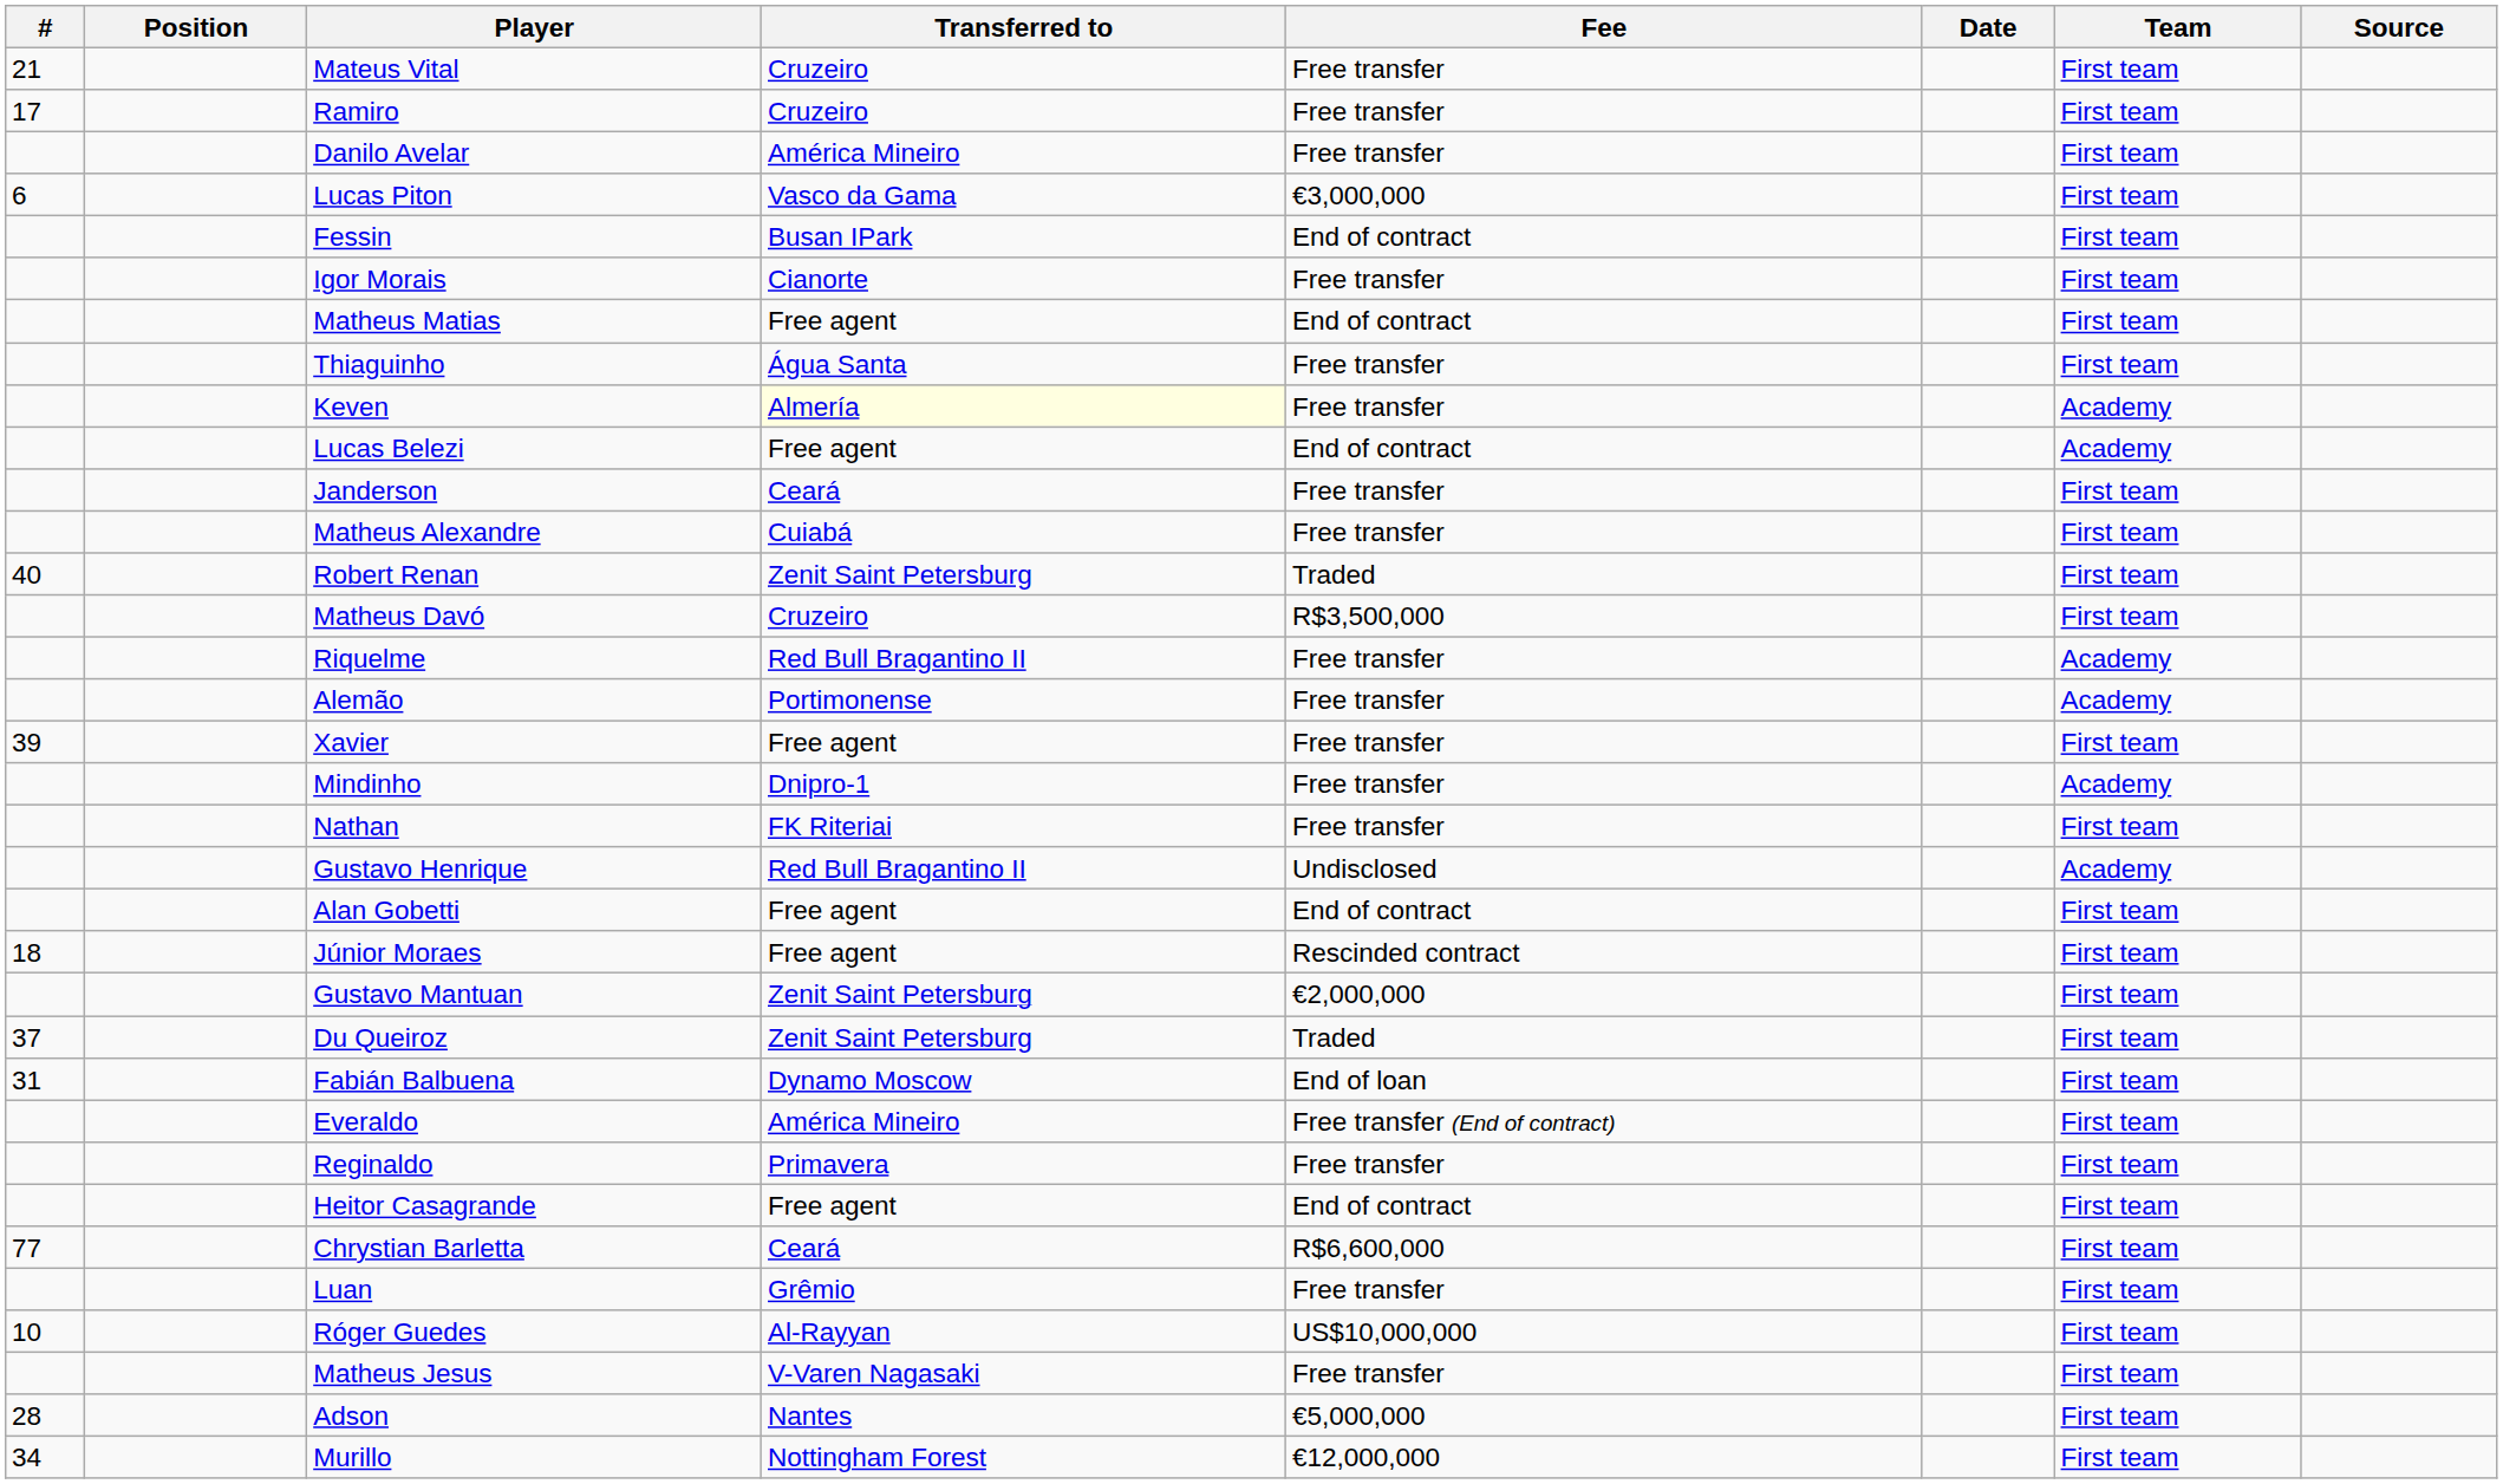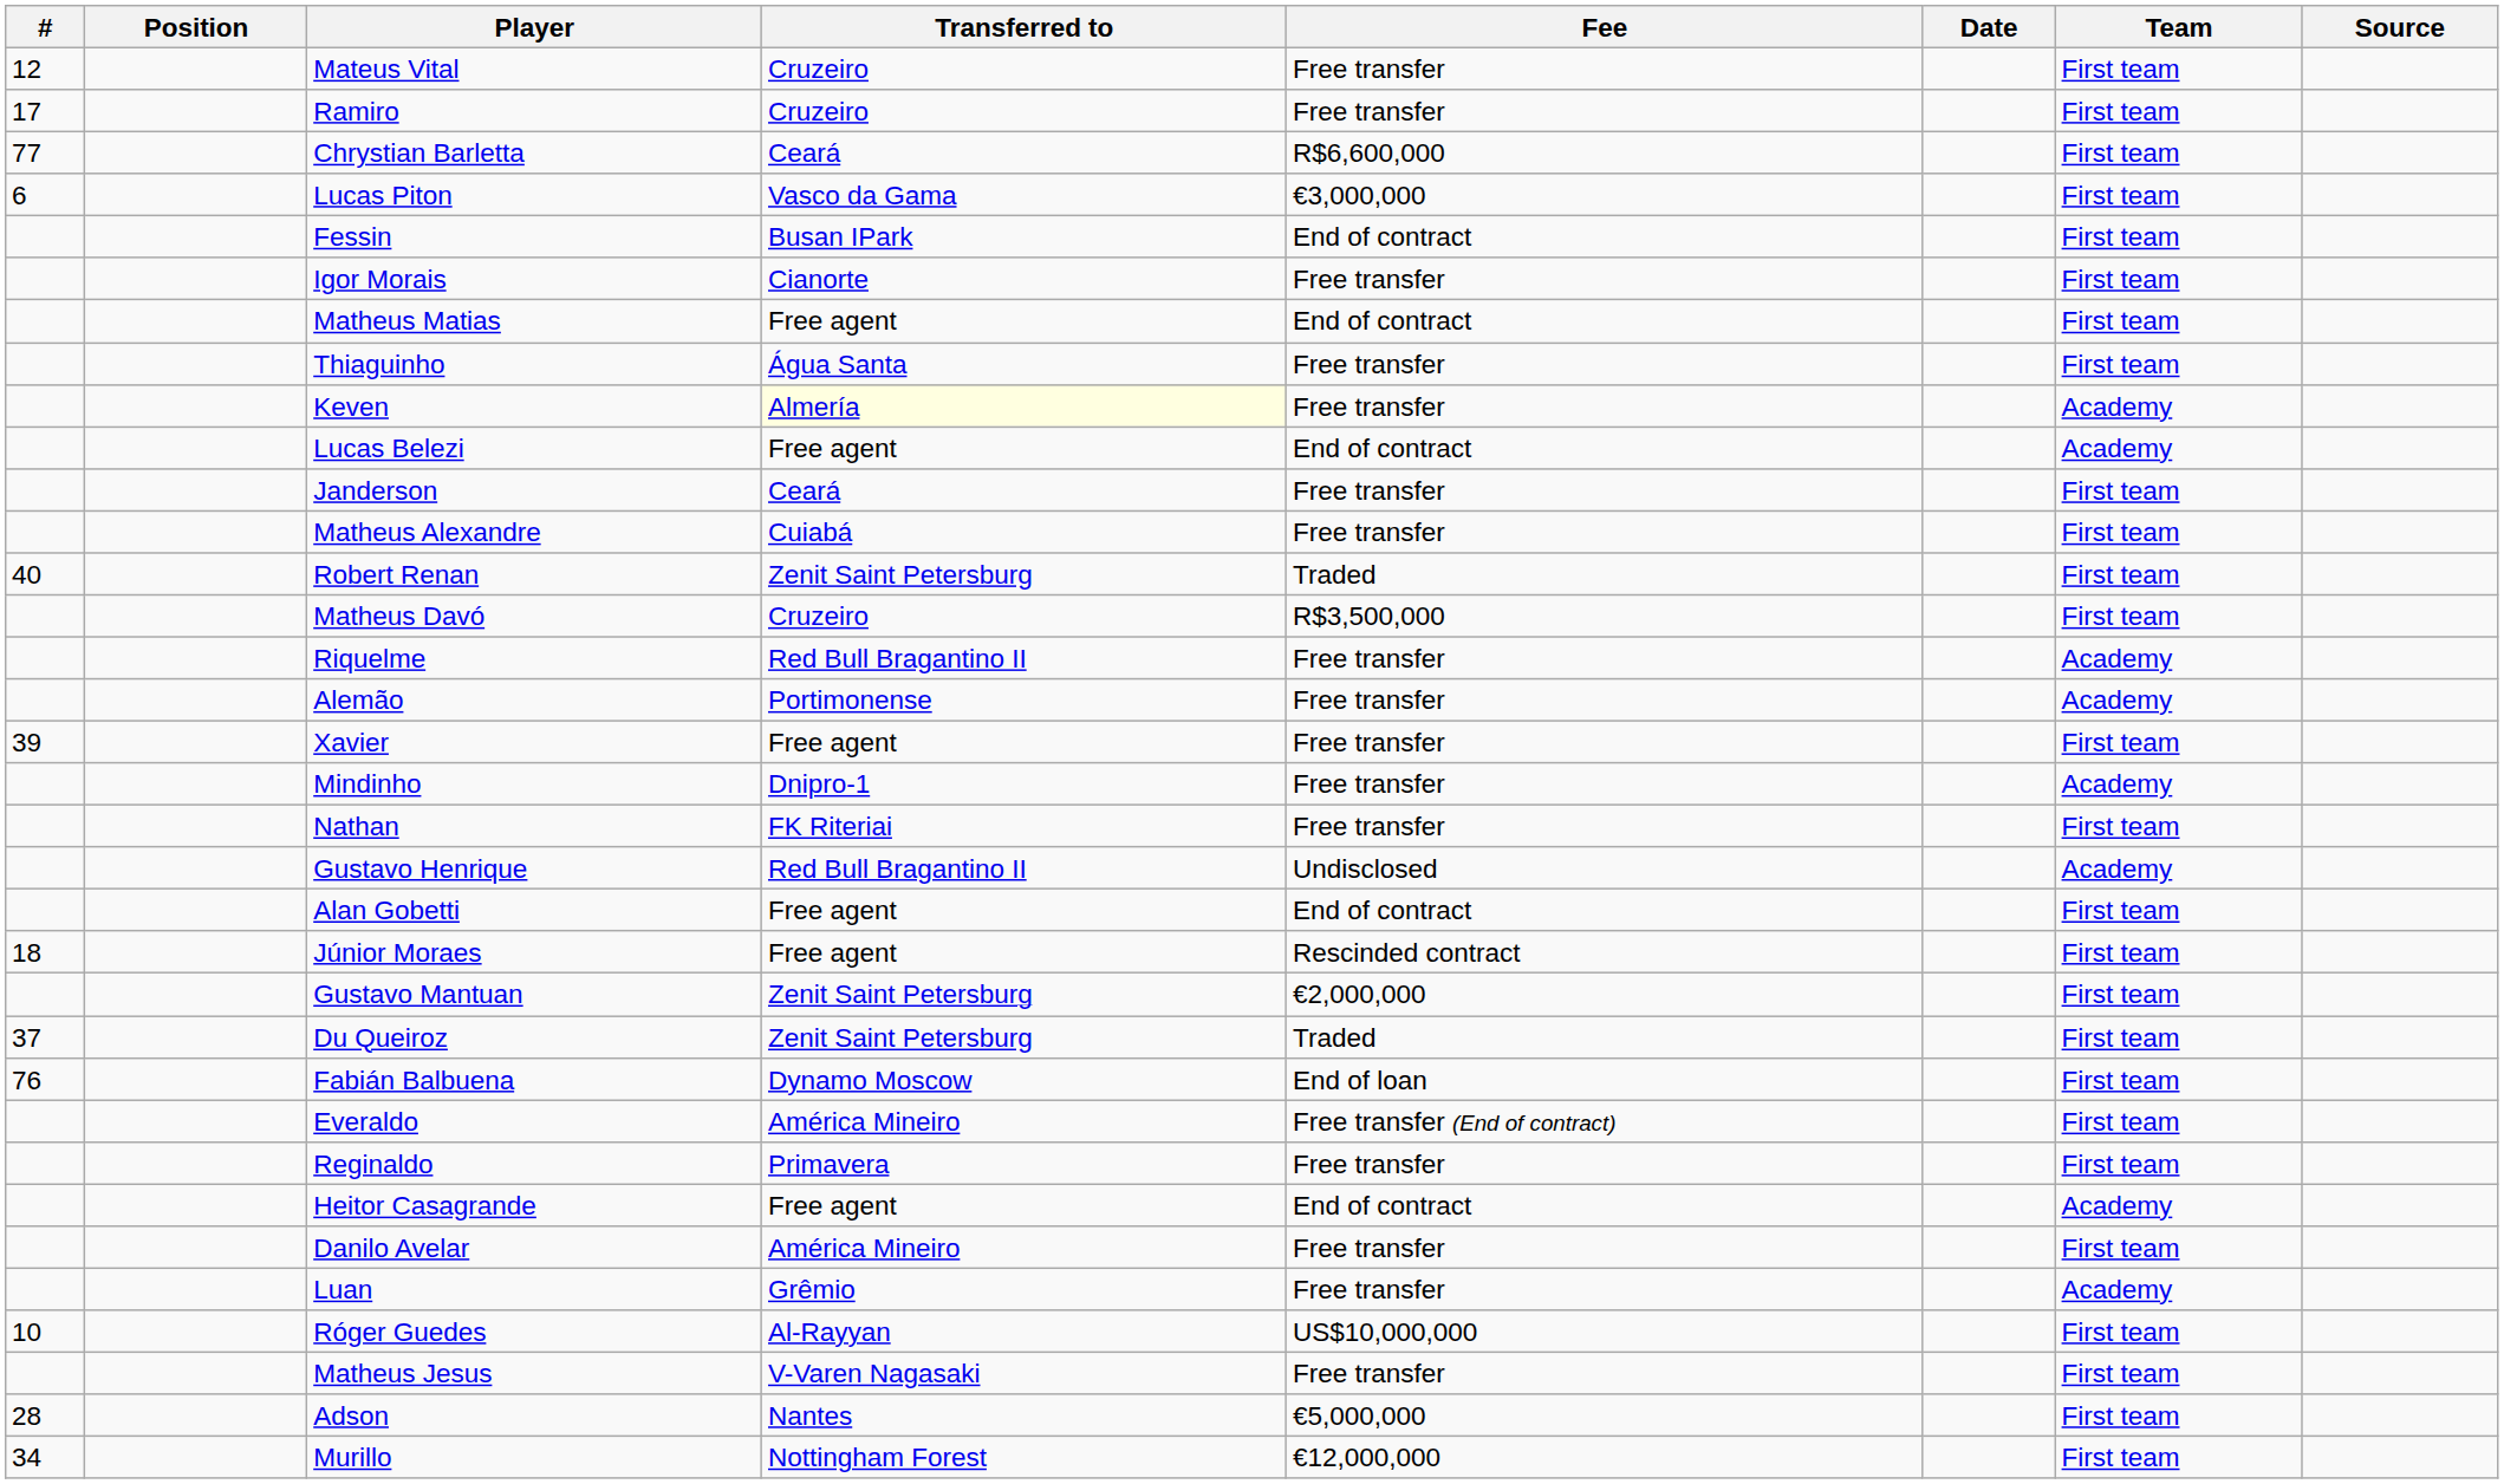Mateus Vital | #: 21 -> 12
rows swapped: Danilo Avelar <-> Chrystian Barletta
Fabián Balbuena | #: 31 -> 76
Heitor Casagrande | Team: First team -> Academy
Luan | Team: First team -> Academy
